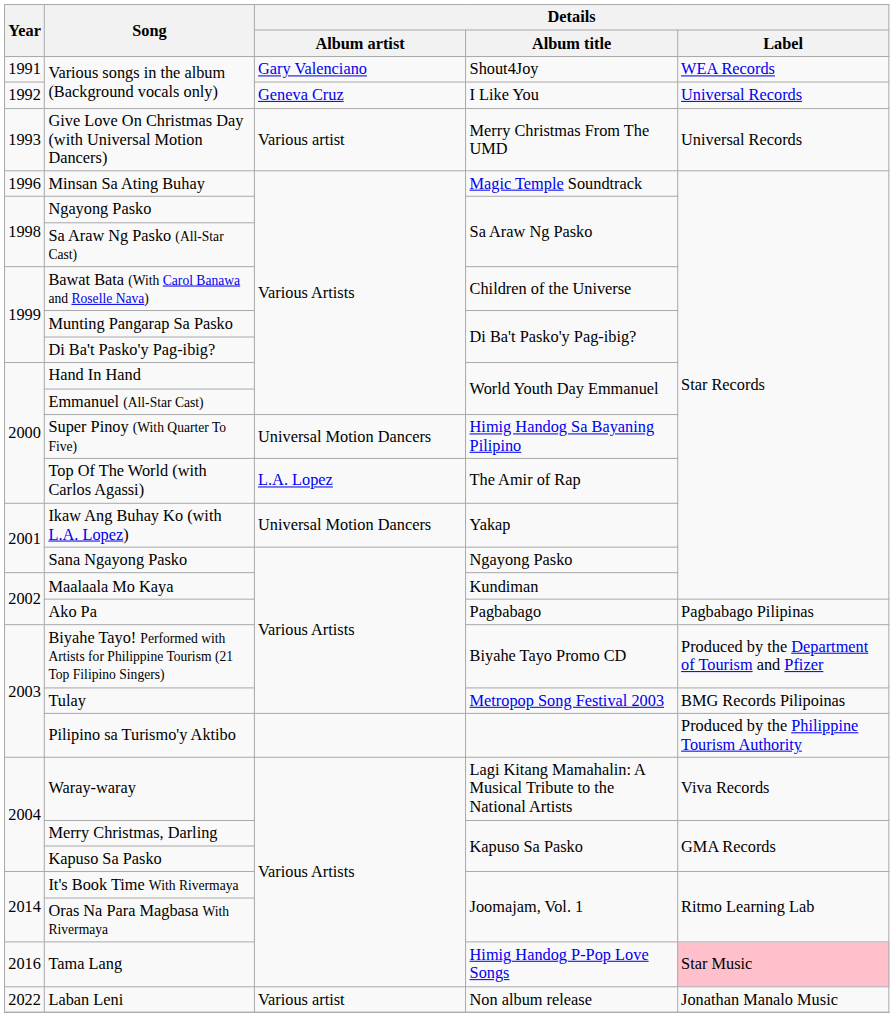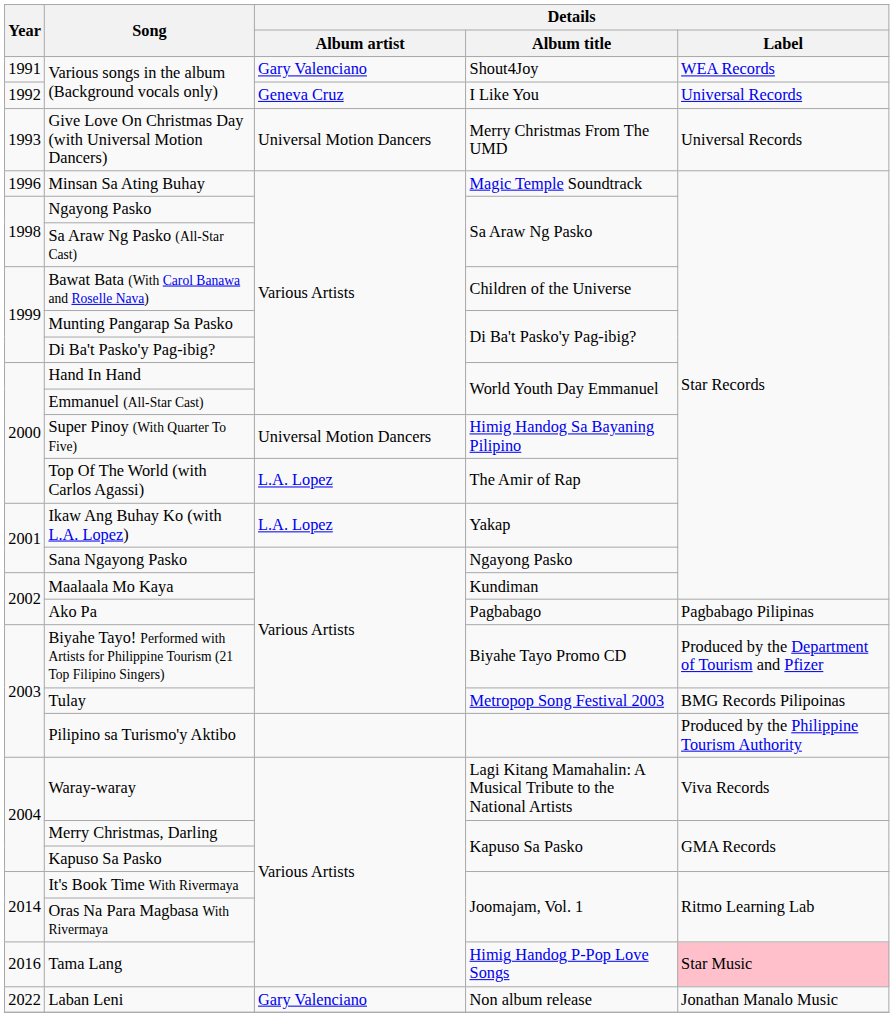Give Love On Christmas Day (with Universal Motion Dancers) | Details / Album artist: Various artist -> Universal Motion Dancers
Ikaw Ang Buhay Ko (with L.A. Lopez) | Details / Album artist: Universal Motion Dancers -> L.A. Lopez
Laban Leni | Details / Album artist: Various artist -> Gary Valenciano
